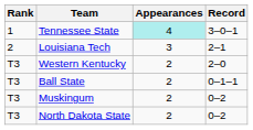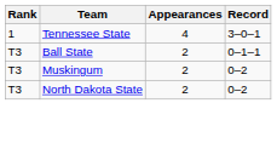Tennessee State | Appearances: paleturquoise background -> no background
- row: 2 | Louisiana Tech | 3 | 2–1
- row: T3 | Western Kentucky | 2 | 2–0
